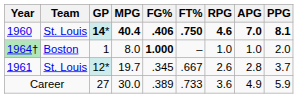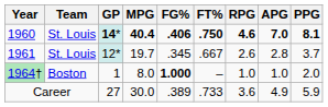rows swapped: 1961 <-> 1964†
